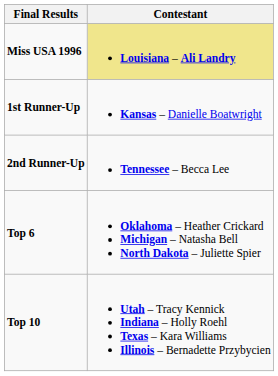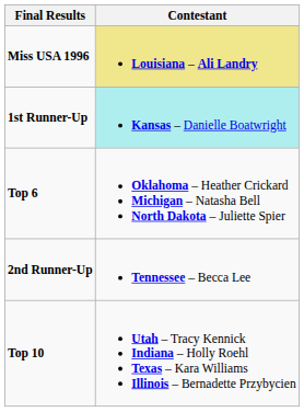1st Runner-Up | Contestant: no background -> paleturquoise background
rows swapped: 2nd Runner-Up <-> Top 6
